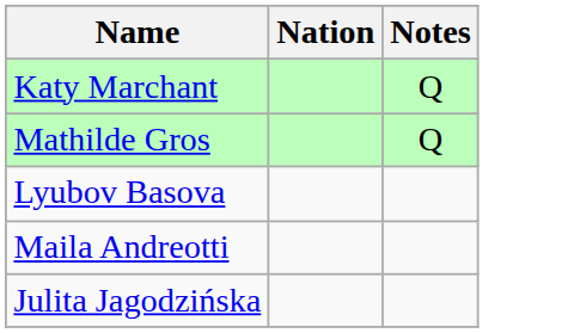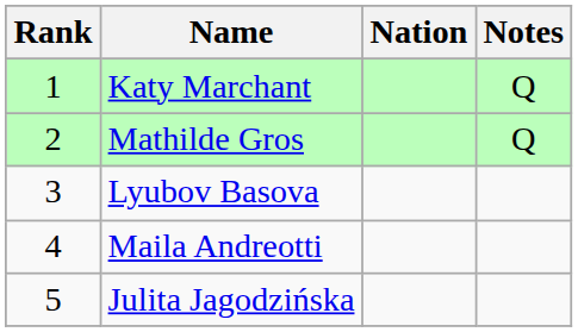+ column: Rank | 1 | 2 | 3 | 4 | 5
